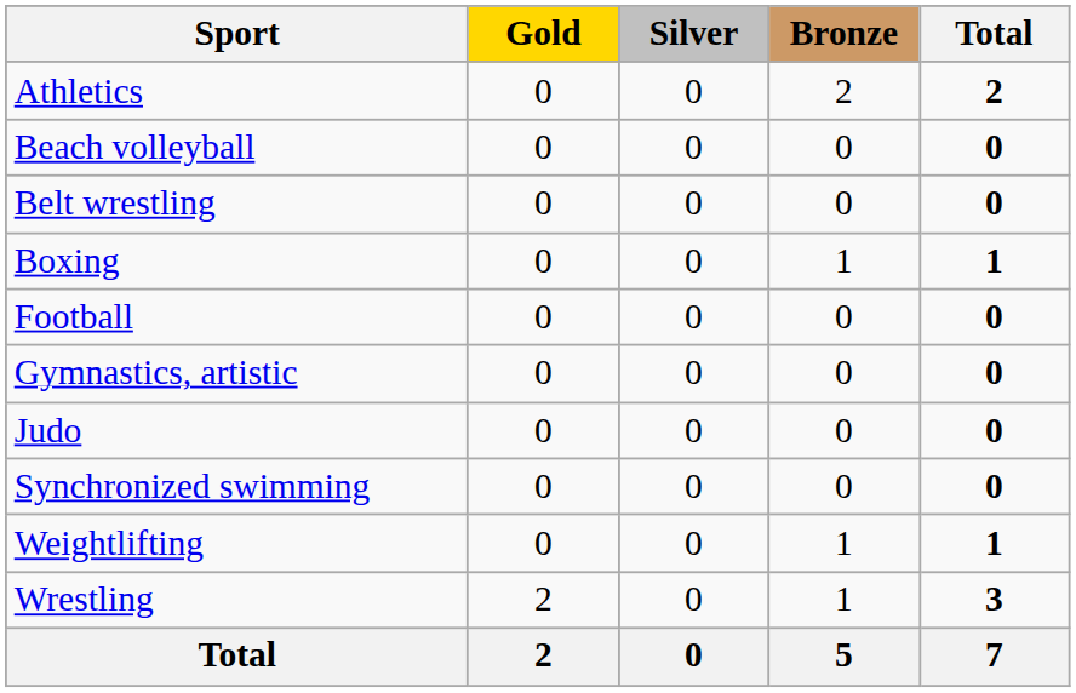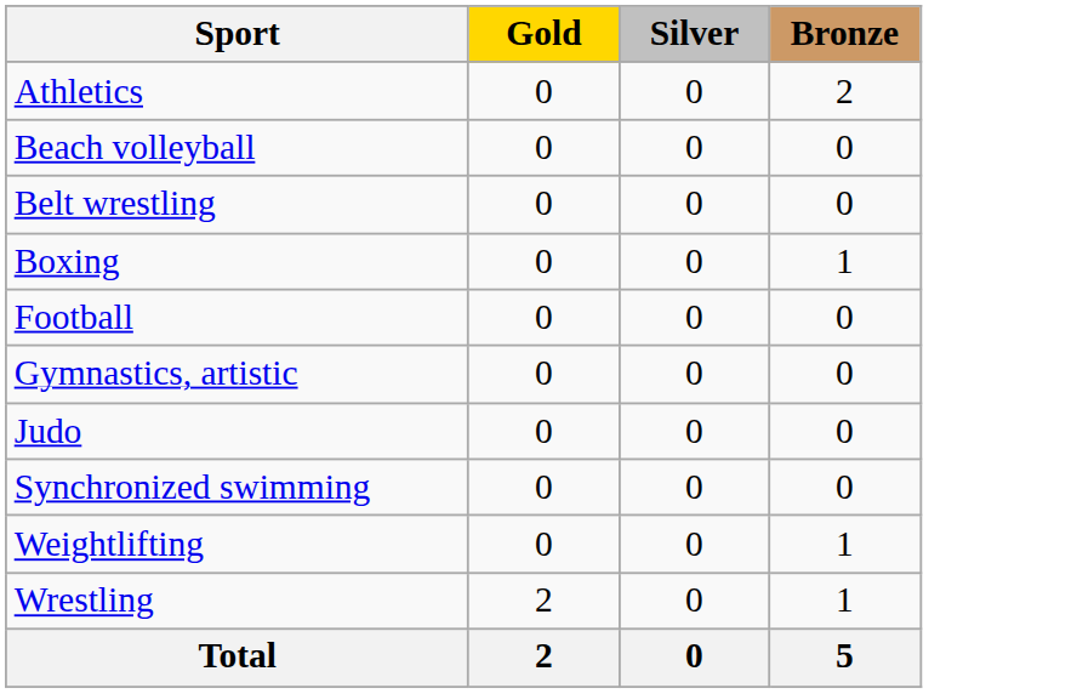- column: Total | 2 | 0 | 0 | 1 | 0 | 0 | 0 | 0 | 1 | 3 | 7
